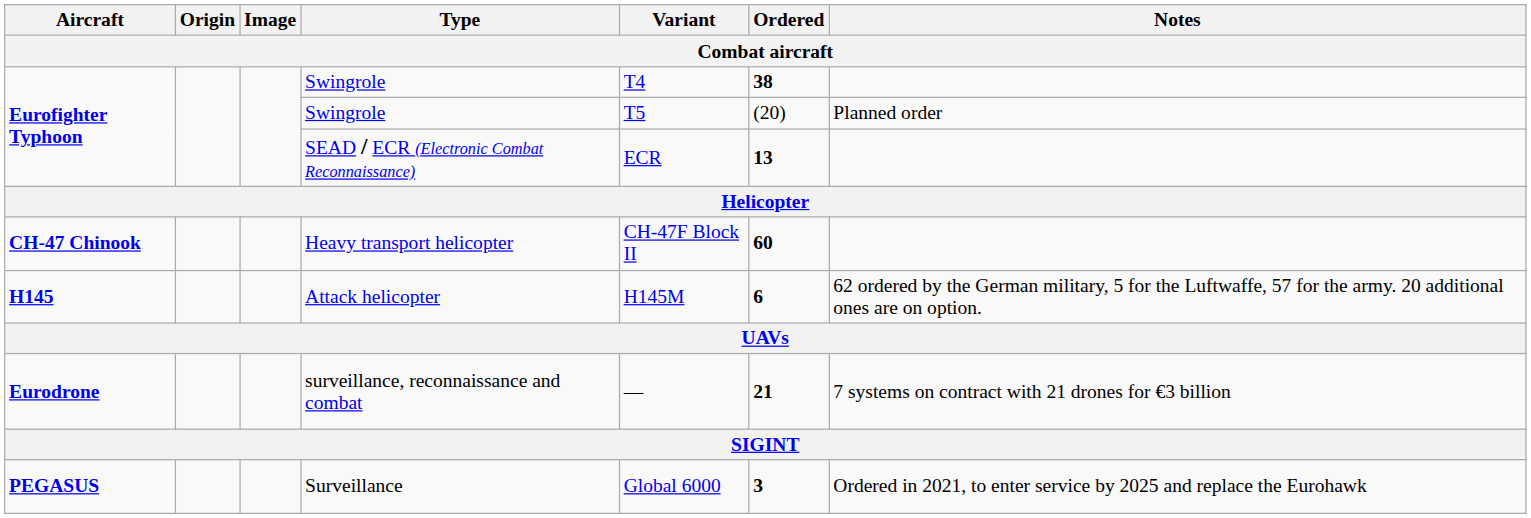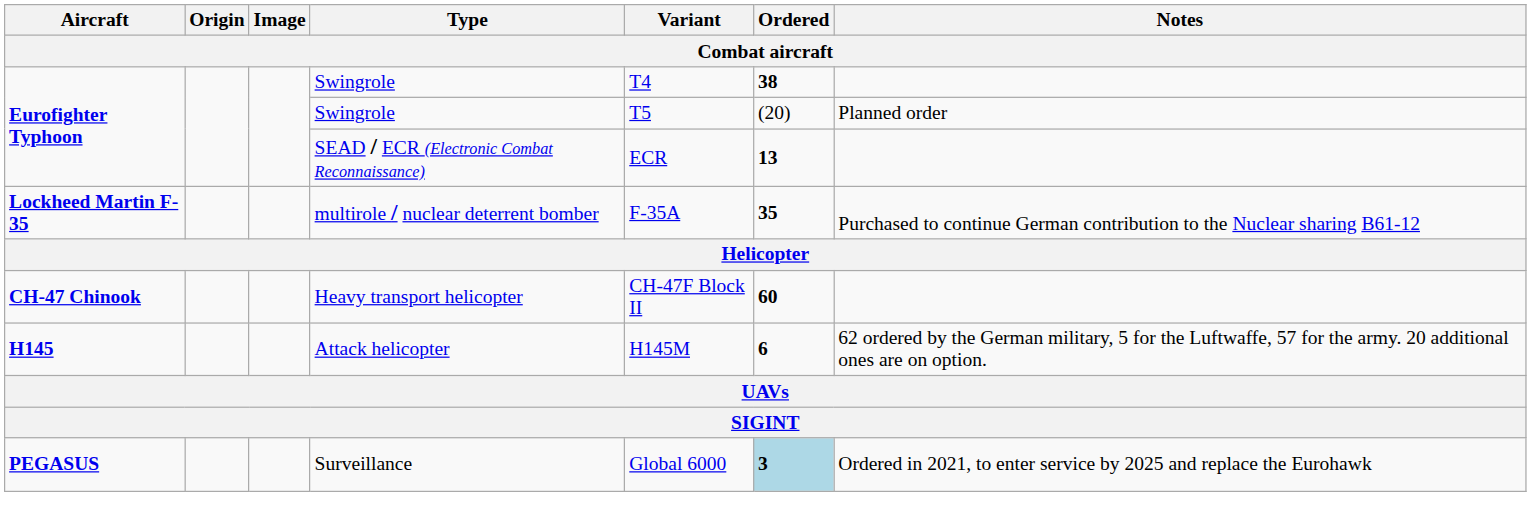+ row: Lockheed Martin F-35 | multirole / nuclear deterrent bomber | F-35A | 35 | Purchased to continue German contribution to the Nuclear sharing B61-12
- row: Eurodrone | surveillance, reconnaissance and combat | — | 21 | 7 systems on contract with 21 drones for €3 billion
Surveillance | Ordered: no background -> lightblue background
